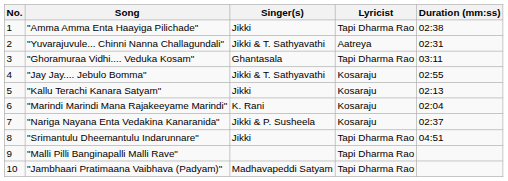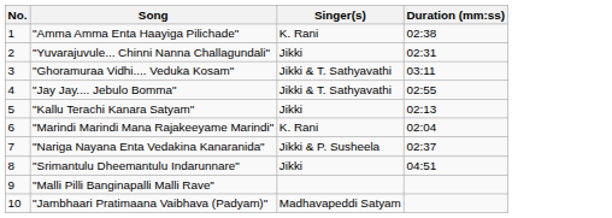- column: Lyricist | Tapi Dharma Rao | Aatreya | Tapi Dharma Rao | Kosaraju | Kosaraju | Kosaraju | Kosaraju | Tapi Dharma Rao | Tapi Dharma Rao | Tapi Dharma Rao
"Amma Amma Enta Haayiga Pilichade" | Singer(s): Jikki -> K. Rani
"Yuvarajuvule... Chinni Nanna Challagundali" | Singer(s): Jikki & T. Sathyavathi -> Jikki
"Ghoramuraa Vidhi.... Veduka Kosam" | Singer(s): Ghantasala -> Jikki & T. Sathyavathi
